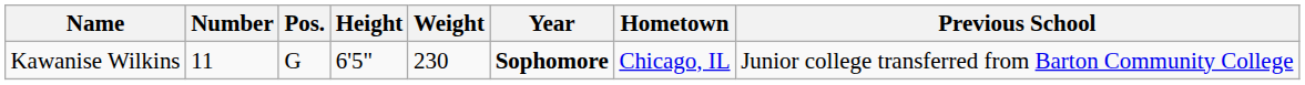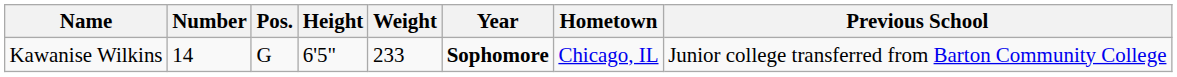Kawanise Wilkins | Number: 11 -> 14
Kawanise Wilkins | Weight: 230 -> 233
